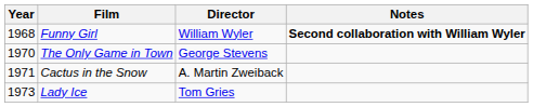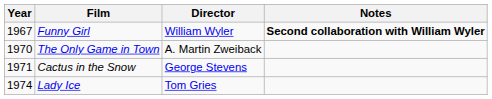Funny Girl | Year: 1968 -> 1967
The Only Game in Town | Director: George Stevens -> A. Martin Zweiback
Cactus in the Snow | Director: A. Martin Zweiback -> George Stevens
Lady Ice | Year: 1973 -> 1974
